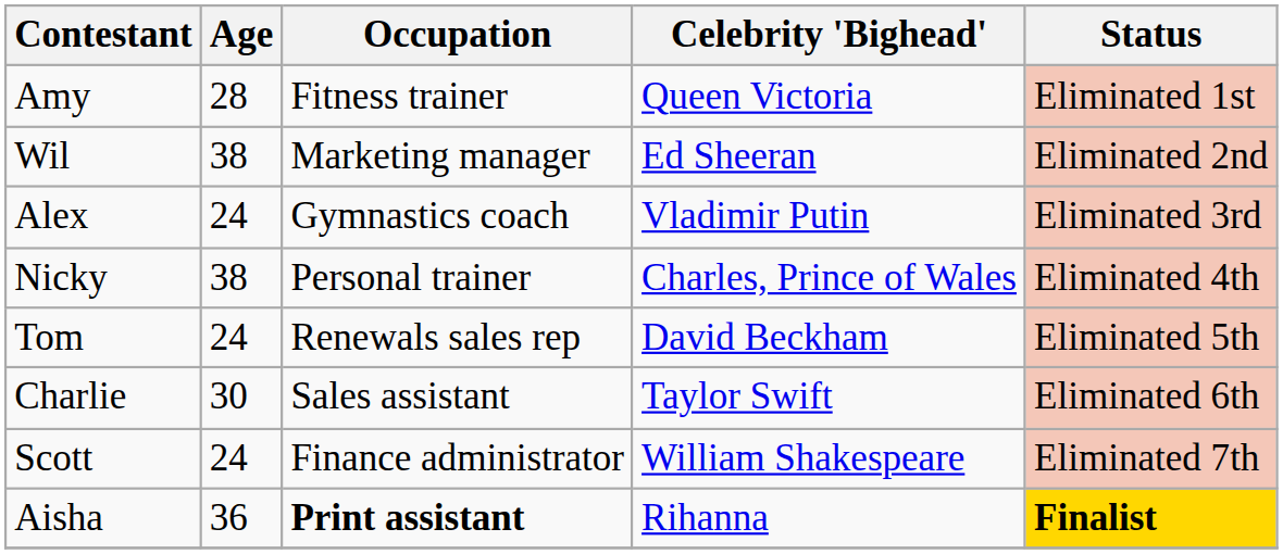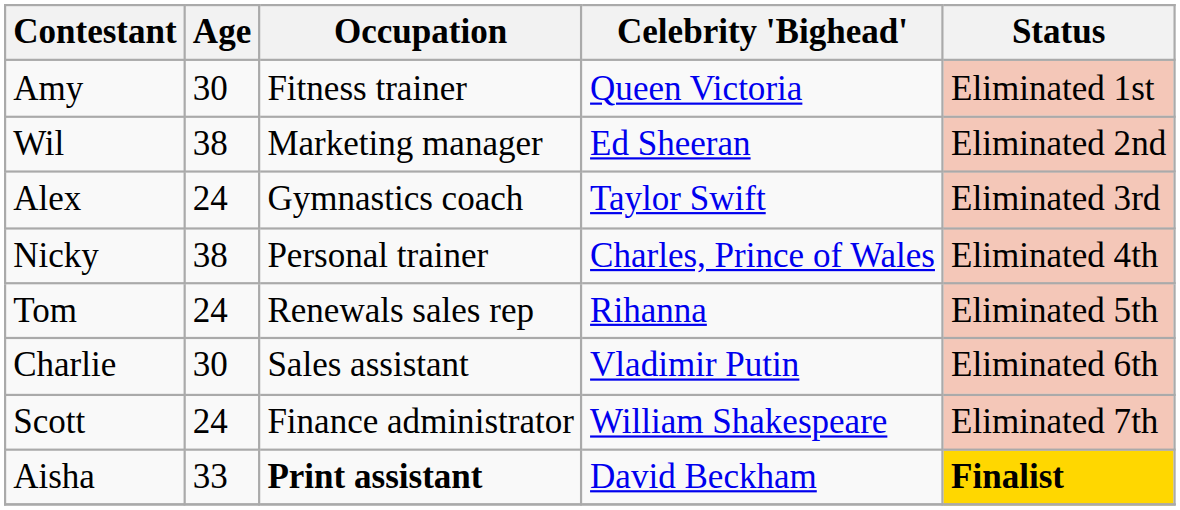Amy | Age: 28 -> 30
Alex | Celebrity 'Bighead': Vladimir Putin -> Taylor Swift
Tom | Celebrity 'Bighead': David Beckham -> Rihanna
Charlie | Celebrity 'Bighead': Taylor Swift -> Vladimir Putin
Aisha | Age: 36 -> 33
Aisha | Celebrity 'Bighead': Rihanna -> David Beckham
